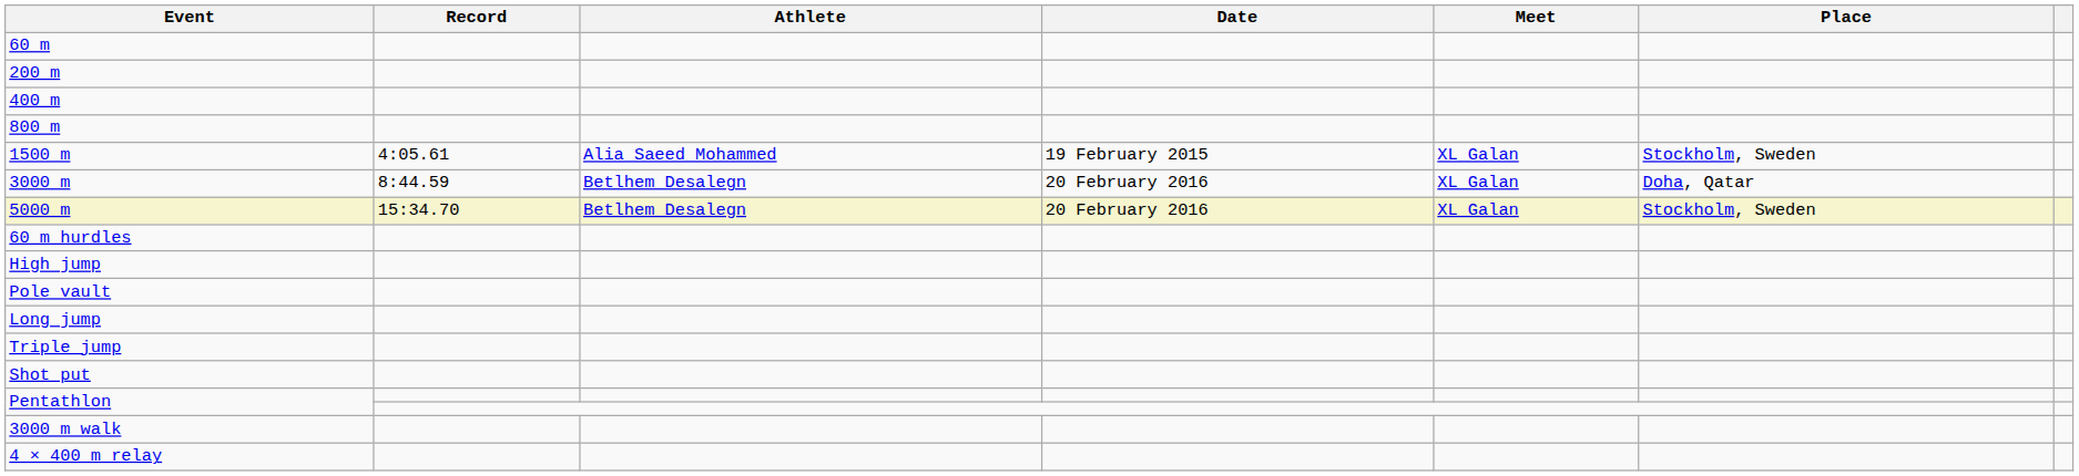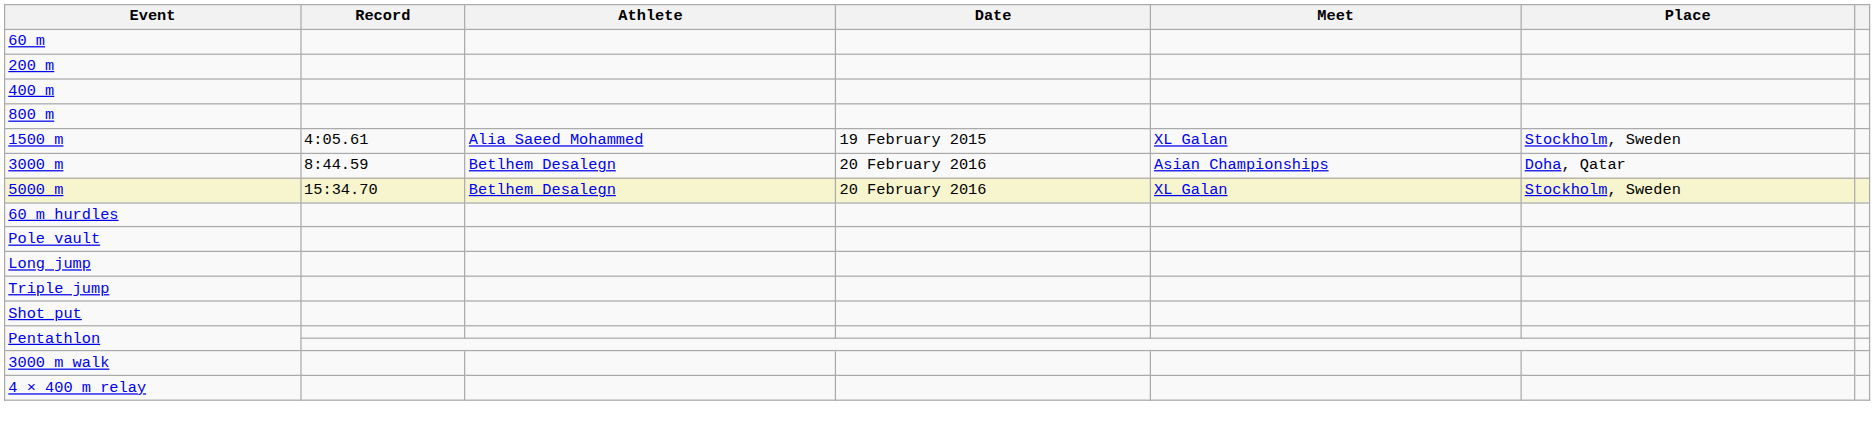3000 m | Meet: XL Galan -> Asian Championships
- row: High jump
